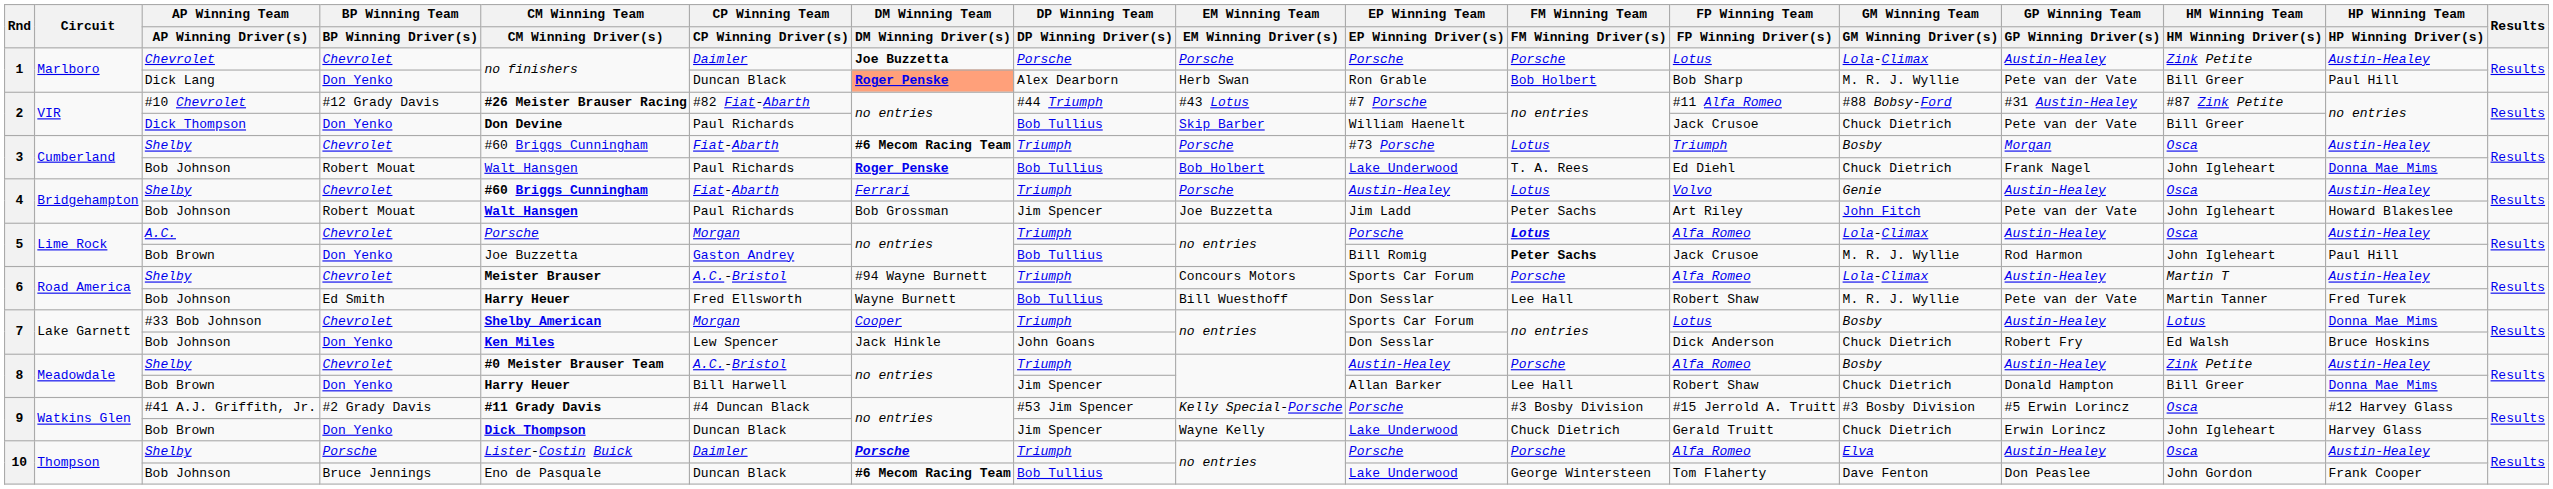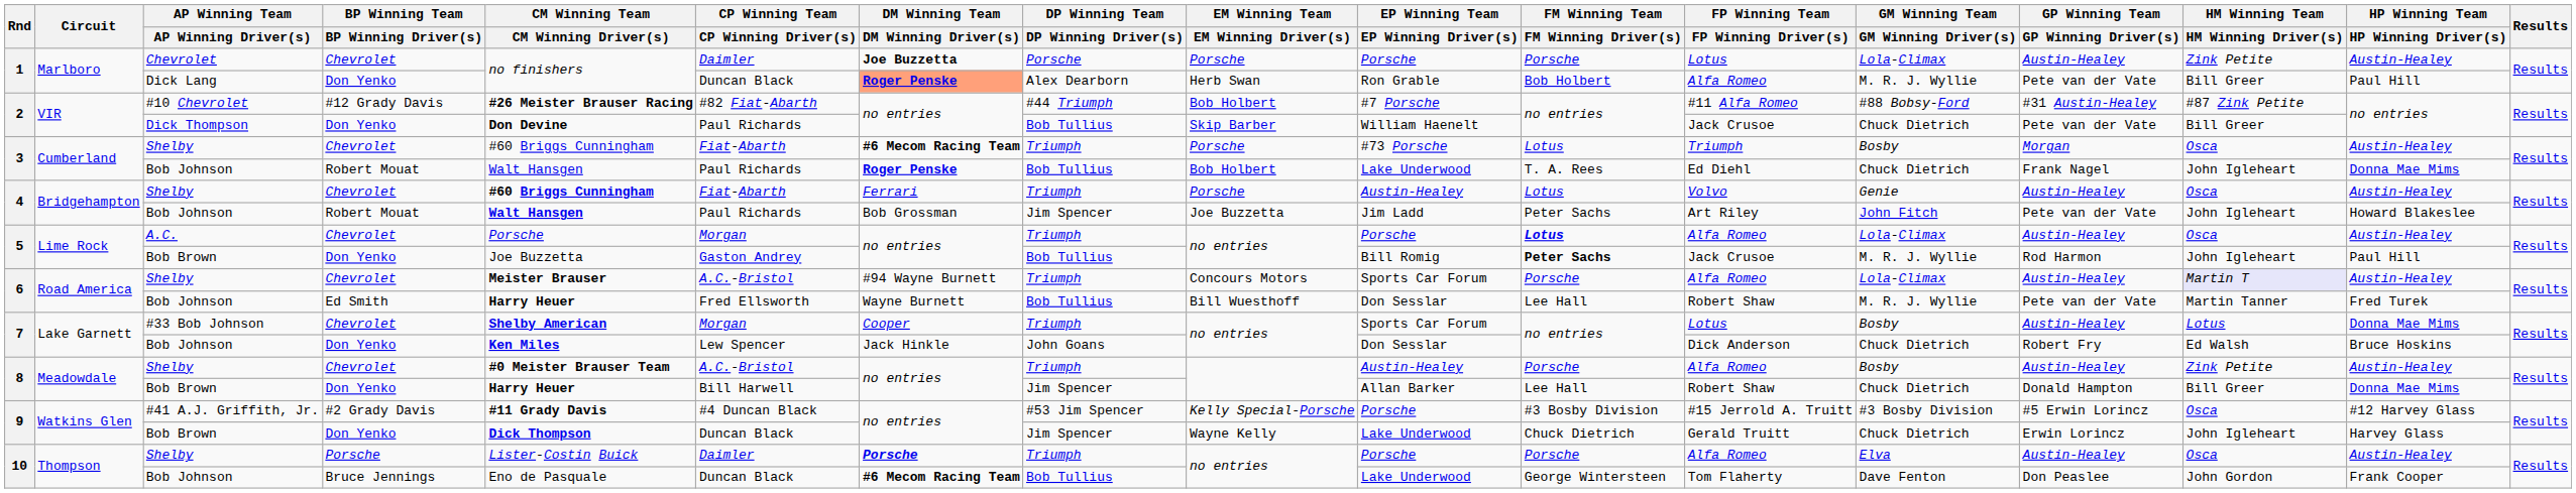1 / Dick Lang | FP Winning Team / FP Winning Driver(s): Bob Sharp -> Alfa Romeo
2 / #10 Chevrolet | EM Winning Team / EM Winning Driver(s): #43 Lotus -> Bob Holbert
6 / Shelby | HM Winning Team / HM Winning Driver(s): no background -> lavender background
